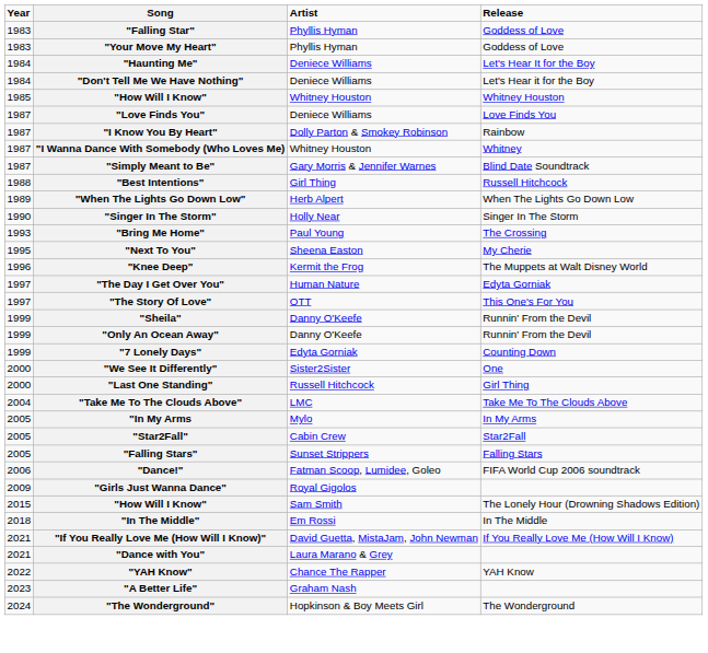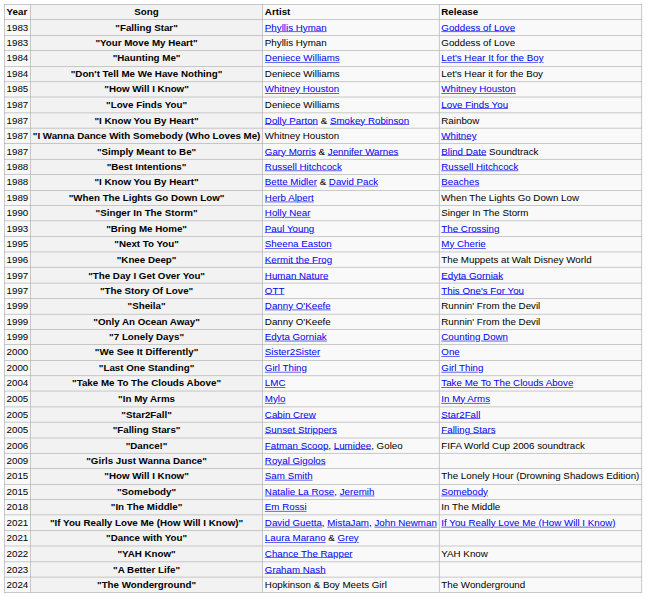"Best Intentions" | Artist: Girl Thing -> Russell Hitchcock
+ row: 1988 | "I Know You By Heart" | Bette Midler & David Pack | Beaches
"Last One Standing" | Artist: Russell Hitchcock -> Girl Thing
+ row: 2015 | "Somebody" | Natalie La Rose, Jeremih | Somebody
